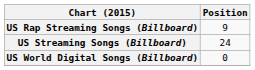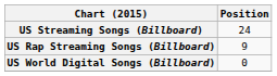rows swapped: US Streaming Songs (Billboard) <-> US Rap Streaming Songs (Billboard)
